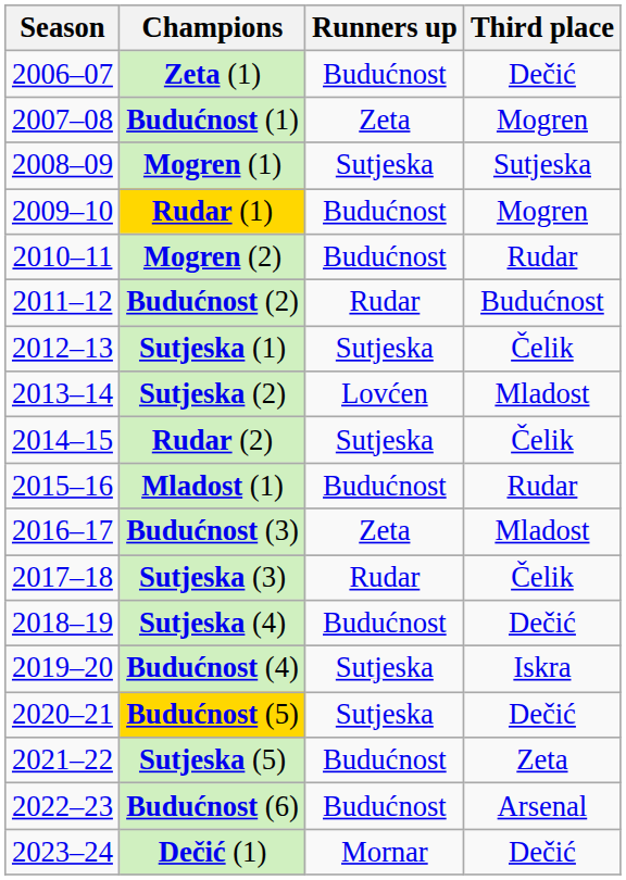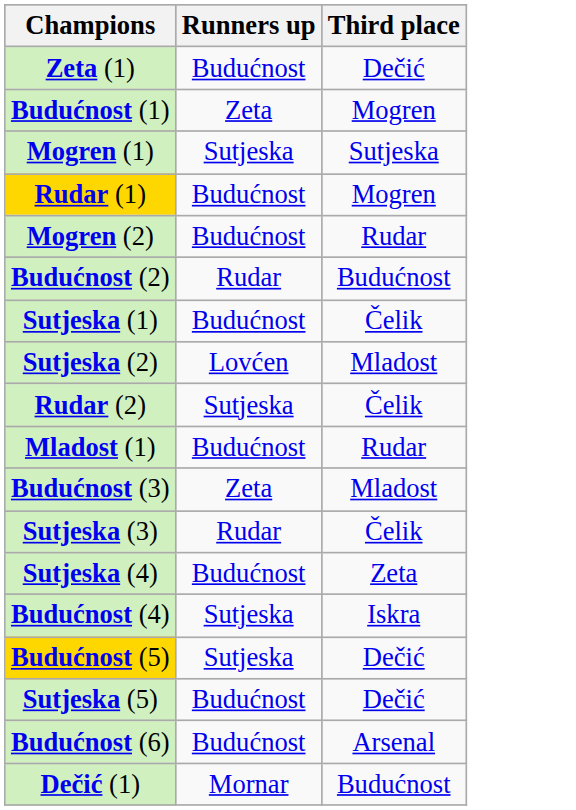- column: Season | 2006–07 | 2007–08 | 2008–09 | 2009–10 | 2010–11 | 2011–12 | 2012–13 | 2013–14 | 2014–15 | 2015–16 | 2016–17 | 2017–18 | 2018–19 | 2019–20 | 2020–21 | 2021–22 | 2022–23 | 2023–24
Sutjeska (1) | Runners up: Sutjeska -> Budućnost
Sutjeska (4) | Third place: Dečić -> Zeta
Sutjeska (5) | Third place: Zeta -> Dečić
Dečić (1) | Third place: Dečić -> Budućnost
